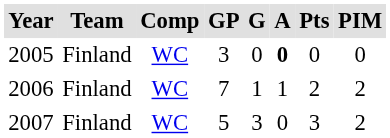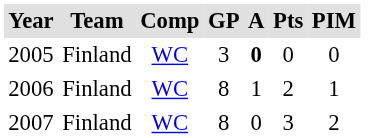- column: G | 0 | 1 | 3
2006 | GP: 7 -> 8
2006 | PIM: 2 -> 1
2007 | GP: 5 -> 8
